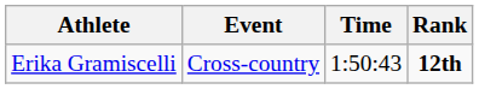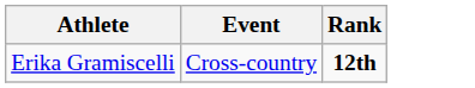- column: Time | 1:50:43
